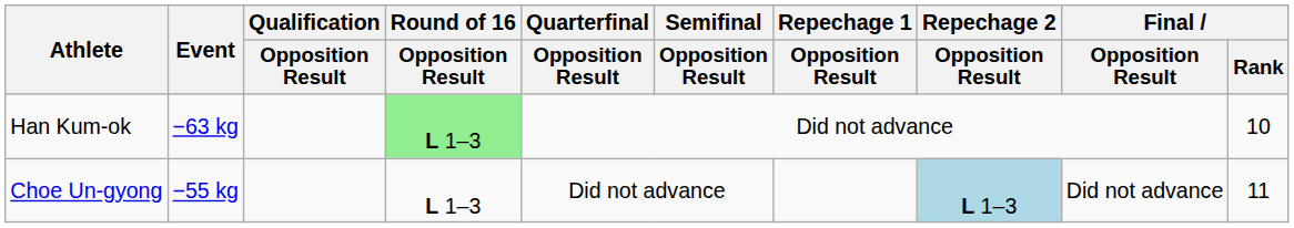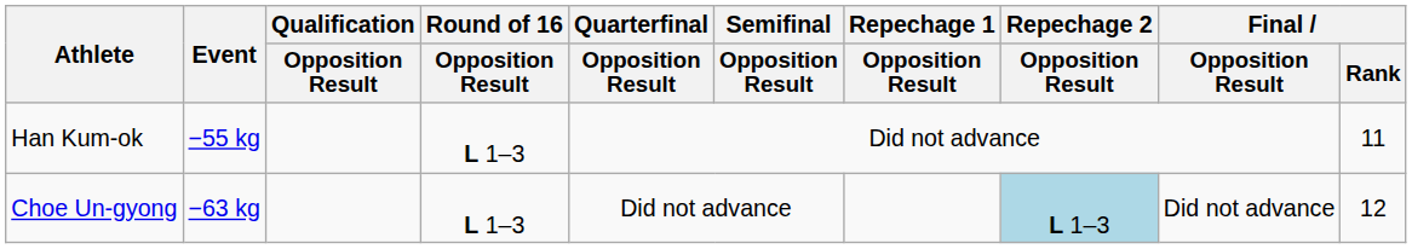Han Kum-ok | Event: −63 kg -> −55 kg
Han Kum-ok | Round of 16 / Opposition Result: lightgreen background -> no background
Han Kum-ok | Final / Rank: 10 -> 11
Choe Un-gyong | Event: −55 kg -> −63 kg
Choe Un-gyong | Final / Rank: 11 -> 12
